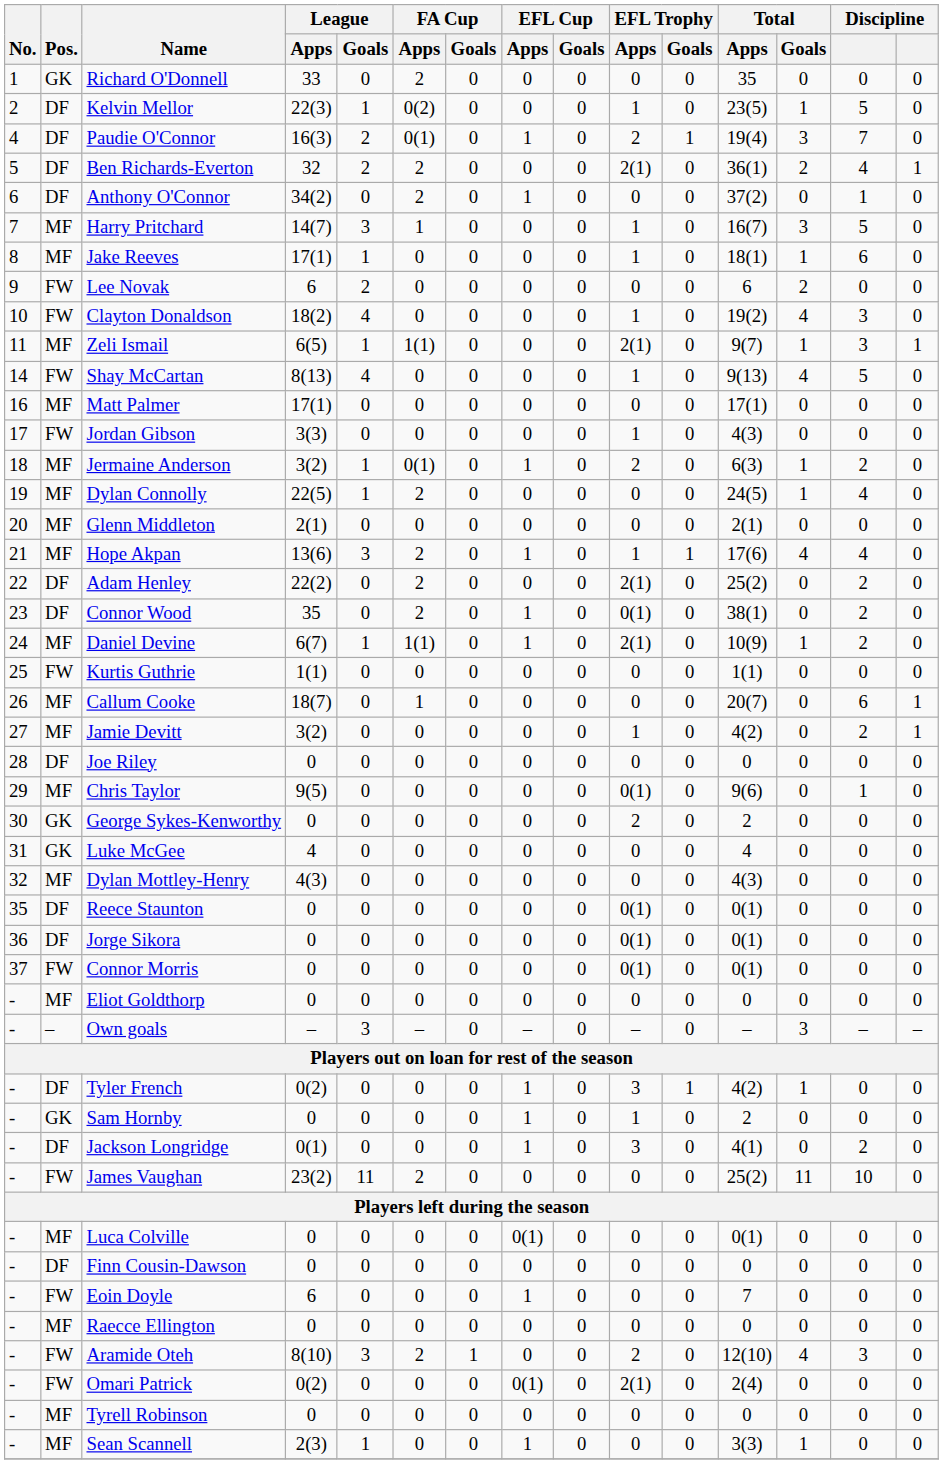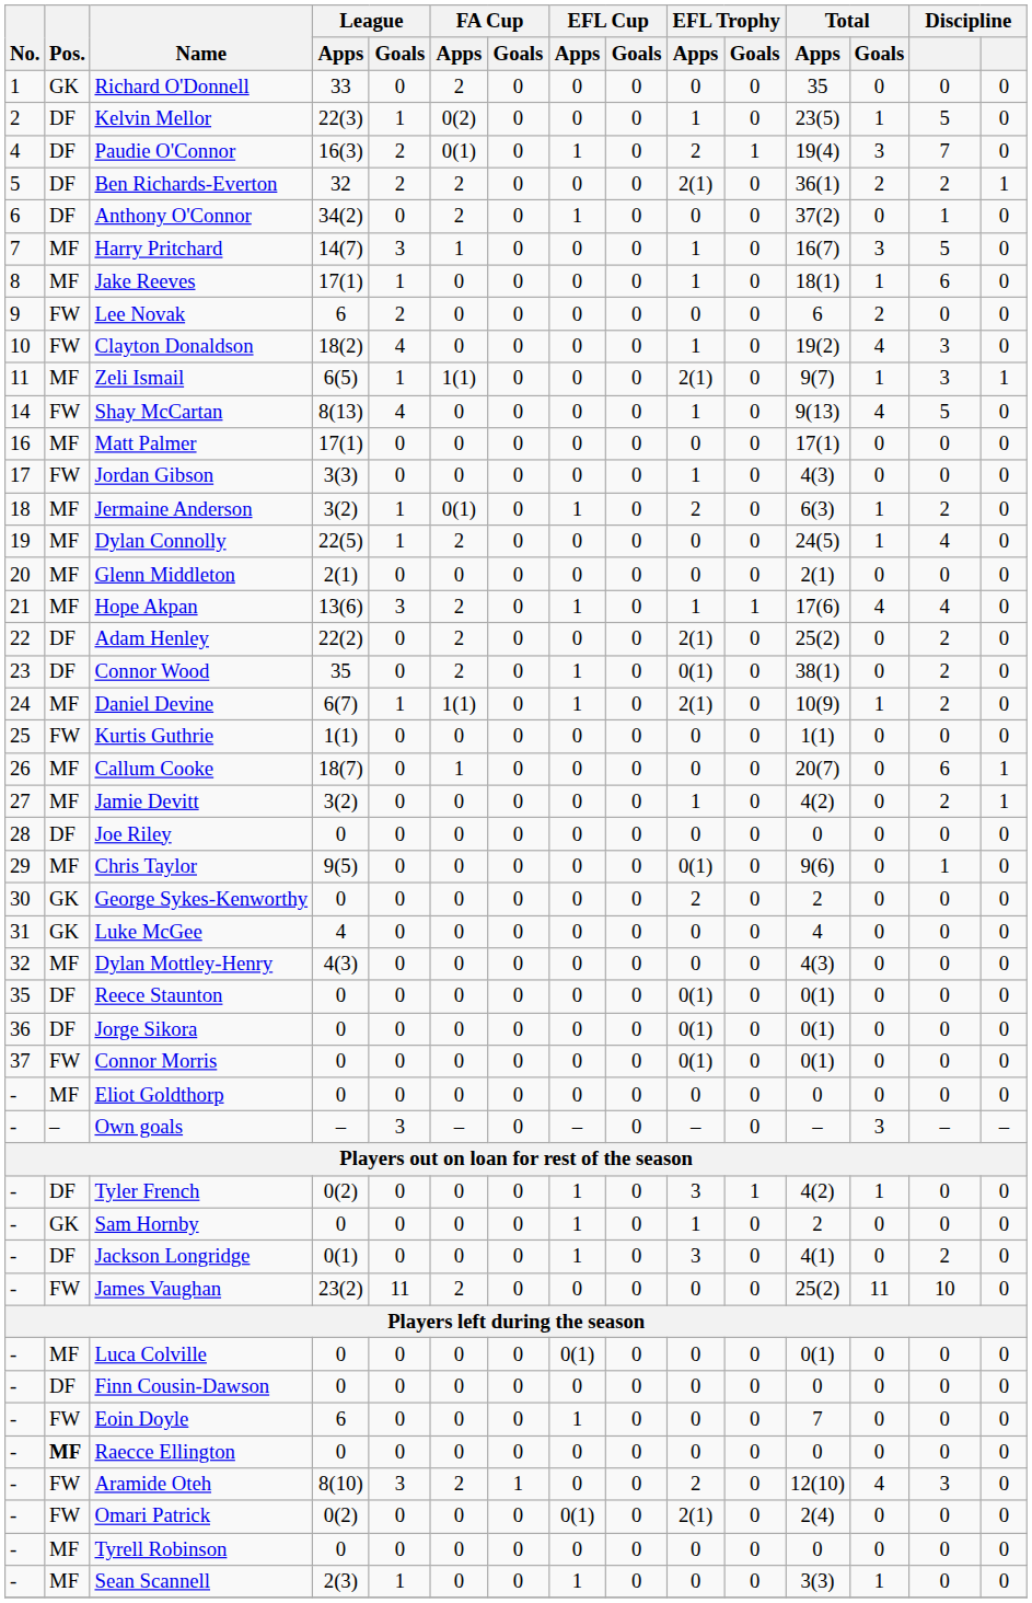Ben Richards-Everton | column 14: 4 -> 2
Raecce Ellington | Pos.: normal -> bold
